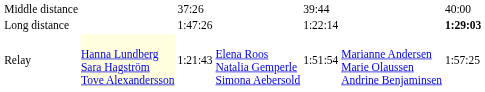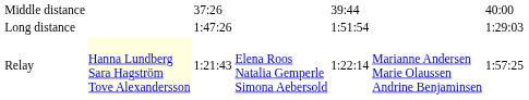Long distance | column 5: 1:22:14 -> 1:51:54
Long distance | column 7: bold -> normal
Relay | column 5: 1:51:54 -> 1:22:14
